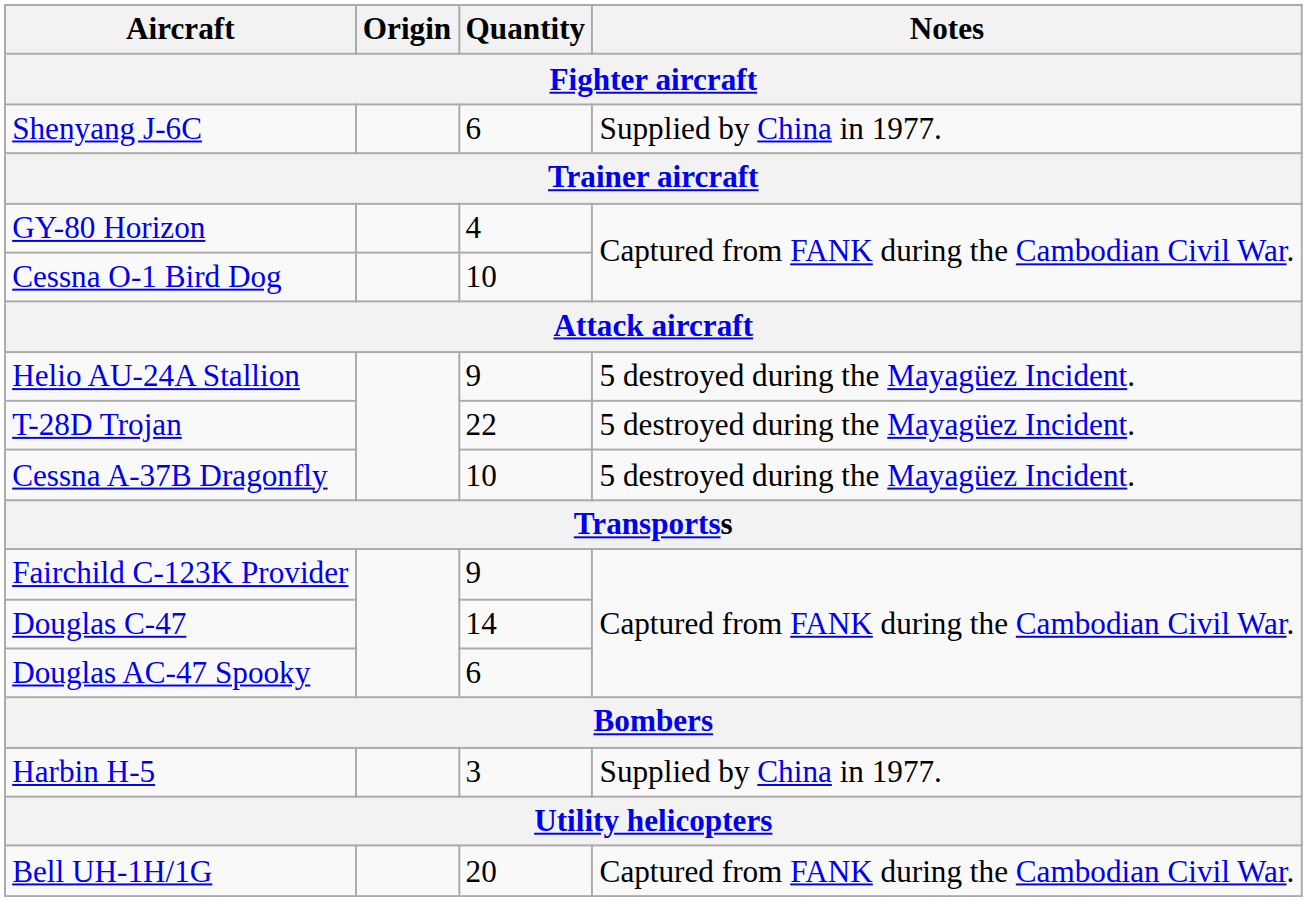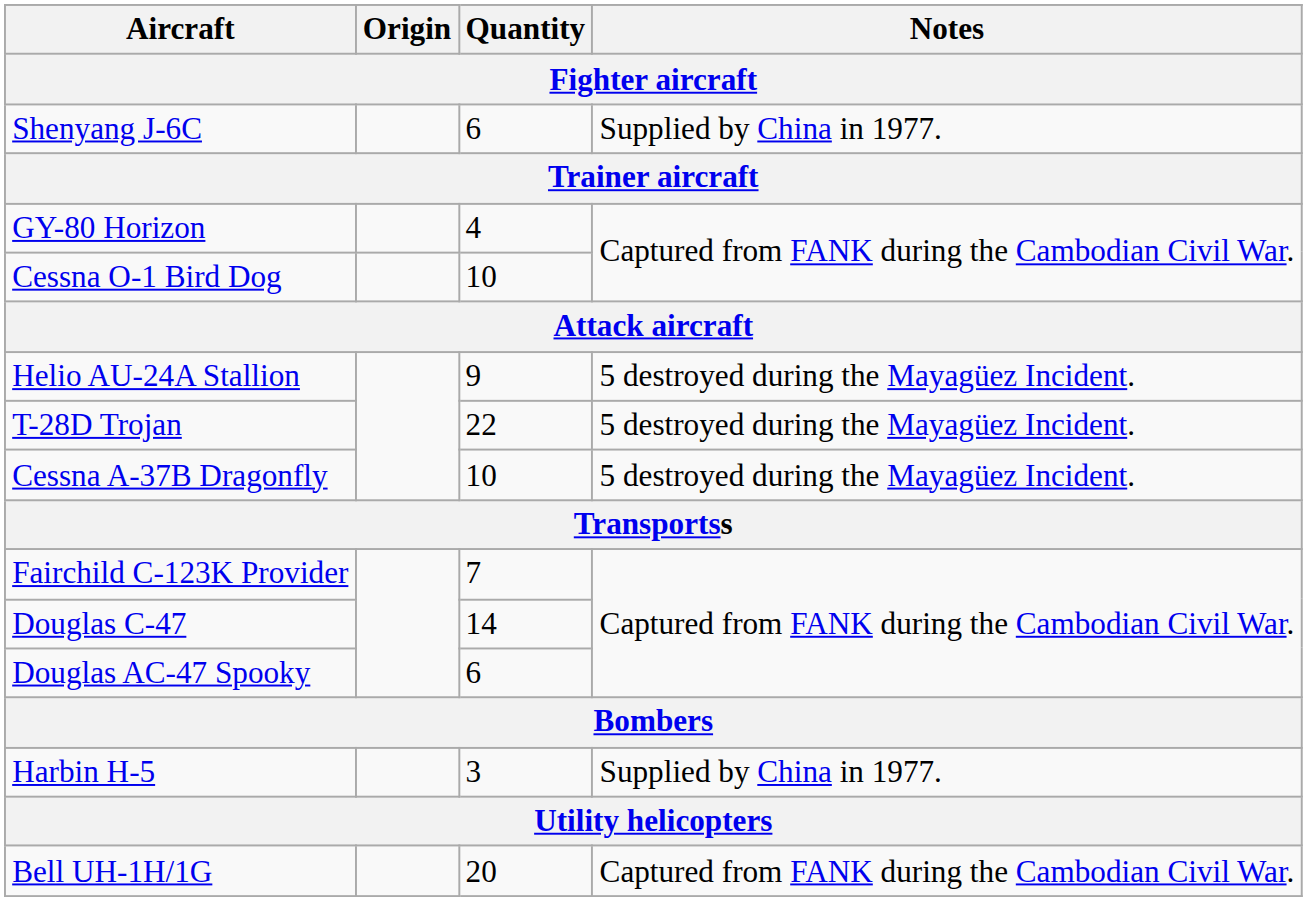Fairchild C-123K Provider | Quantity: 9 -> 7
